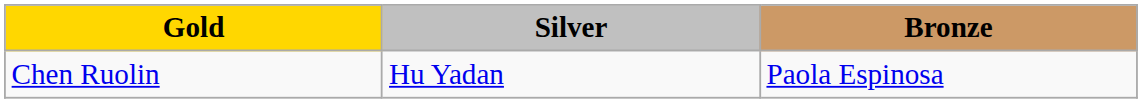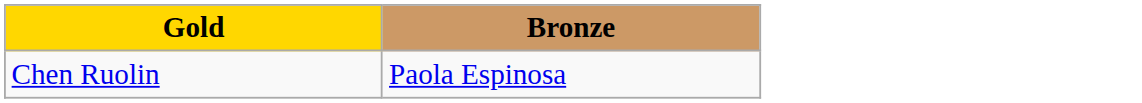- column: Silver | Hu Yadan
